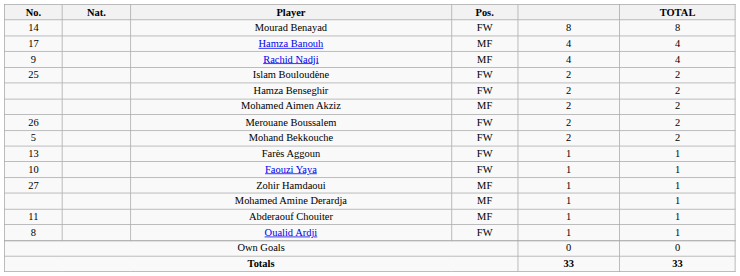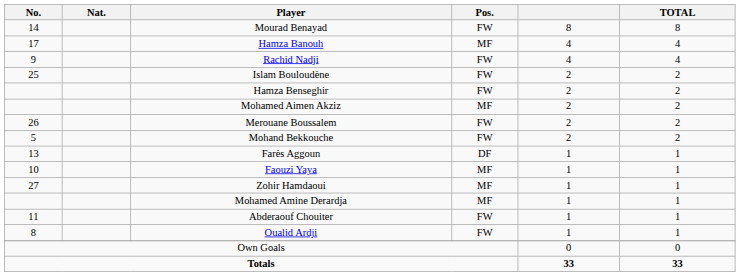Rachid Nadji | Pos.: MF -> FW
Farès Aggoun | Pos.: FW -> DF
Faouzi Yaya | Pos.: FW -> MF
Abderaouf Chouiter | Pos.: MF -> FW
